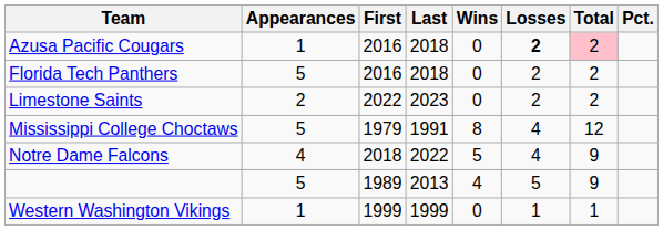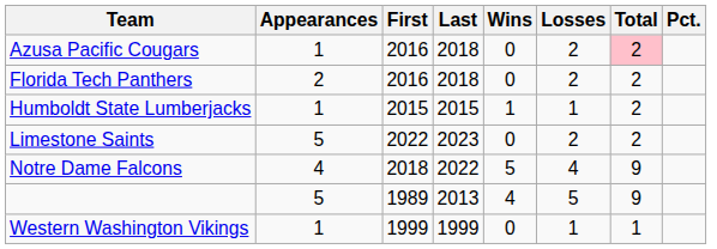Azusa Pacific Cougars | Losses: bold -> normal
Florida Tech Panthers | Appearances: 5 -> 2
+ row: Humboldt State Lumberjacks | 1 | 2015 | 2015 | 1 | 1 | 2
Limestone Saints | Appearances: 2 -> 5
- row: Mississippi College Choctaws | 5 | 1979 | 1991 | 8 | 4 | 12
